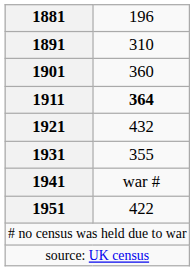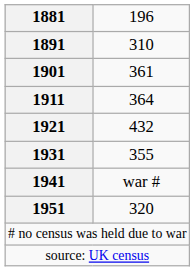1901 | column 2: 360 -> 361
1911 | column 2: bold -> normal
1951 | column 2: 422 -> 320
